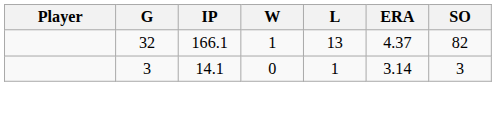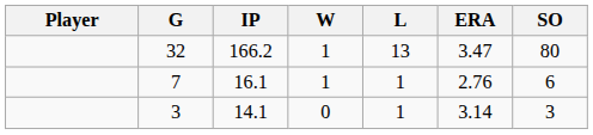32 | IP: 166.1 -> 166.2
32 | ERA: 4.37 -> 3.47
32 | SO: 82 -> 80
+ row: 7 | 16.1 | 1 | 1 | 2.76 | 6
